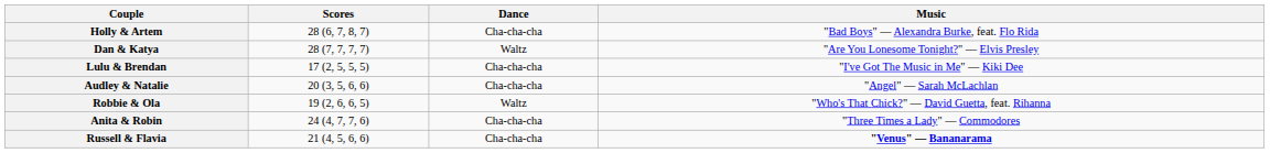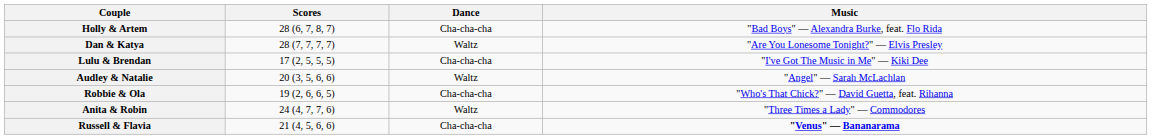Audley & Natalie | Dance: Cha-cha-cha -> Waltz
Robbie & Ola | Dance: Waltz -> Cha-cha-cha
Anita & Robin | Dance: Cha-cha-cha -> Waltz
